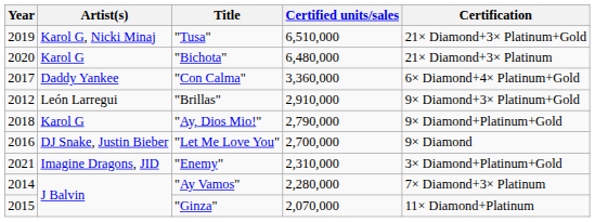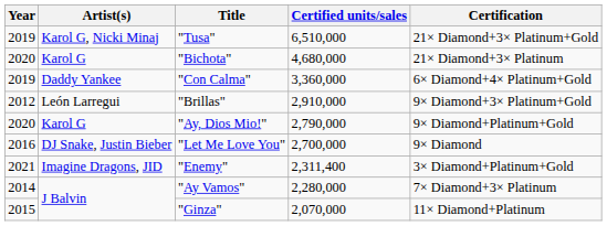"Bichota" | Certified units/sales: 6,480,000 -> 4,680,000
"Con Calma" | Year: 2017 -> 2019
"Ay, Dios Mio!" | Year: 2018 -> 2020
"Enemy" | Certified units/sales: 2,310,000 -> 2,311,400
